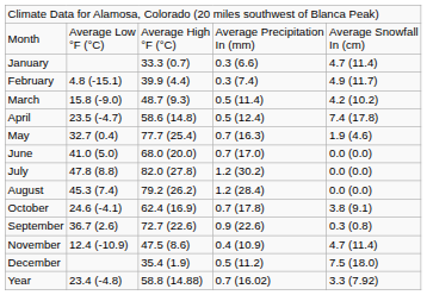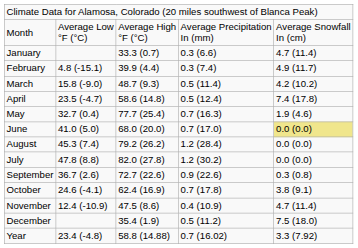June | column 5: no background -> khaki background
rows swapped: July <-> August
rows swapped: September <-> October
